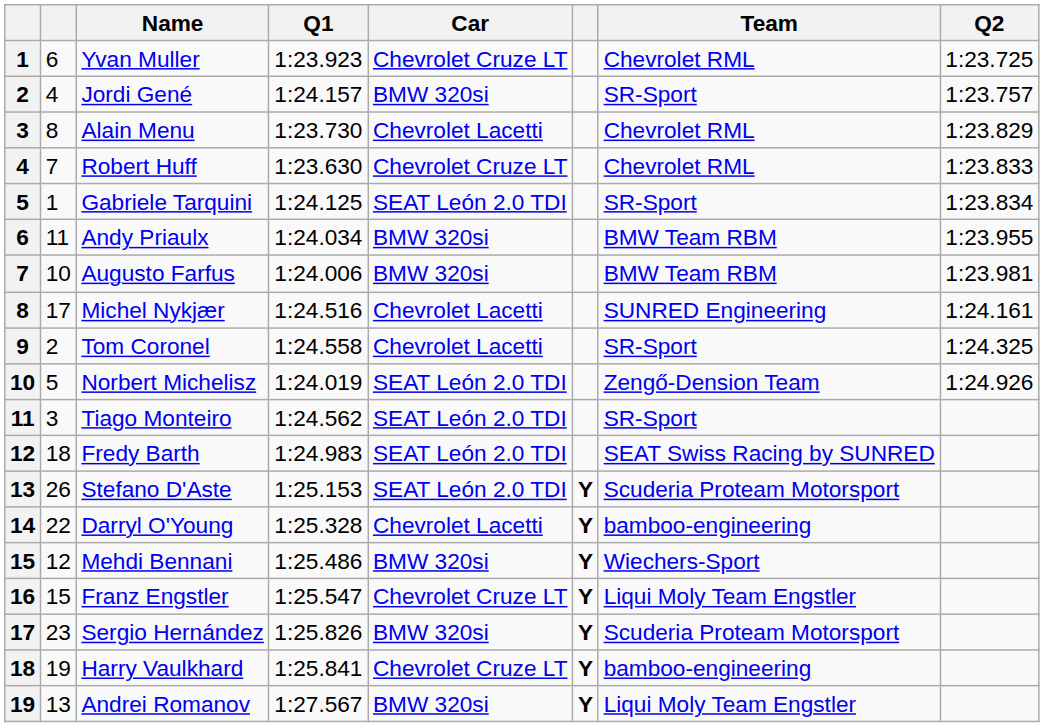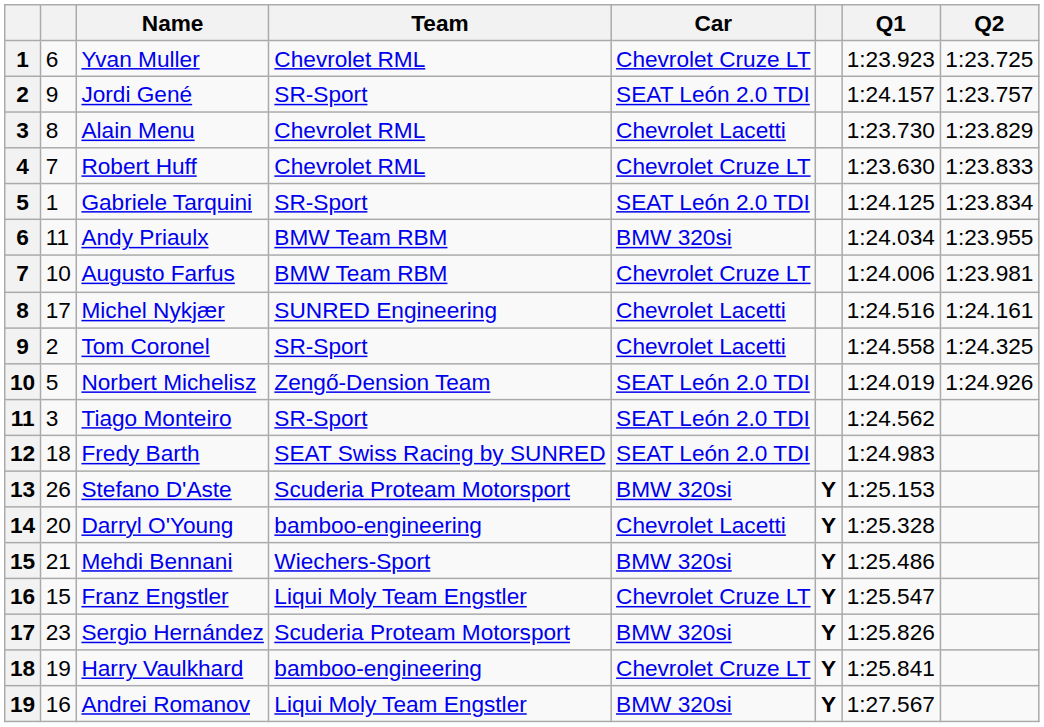columns swapped: Team <-> Q1
Jordi Gené | column 2: 4 -> 9
Jordi Gené | Car: BMW 320si -> SEAT León 2.0 TDI
Augusto Farfus | Car: BMW 320si -> Chevrolet Cruze LT
Stefano D'Aste | Car: SEAT León 2.0 TDI -> BMW 320si
Darryl O'Young | column 2: 22 -> 20
Mehdi Bennani | column 2: 12 -> 21
Andrei Romanov | column 2: 13 -> 16
